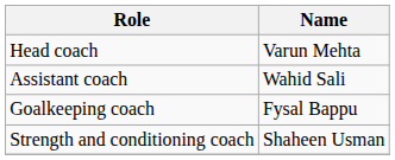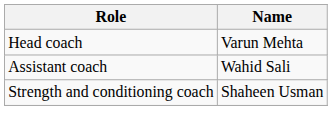- row: Goalkeeping coach | Fysal Bappu
